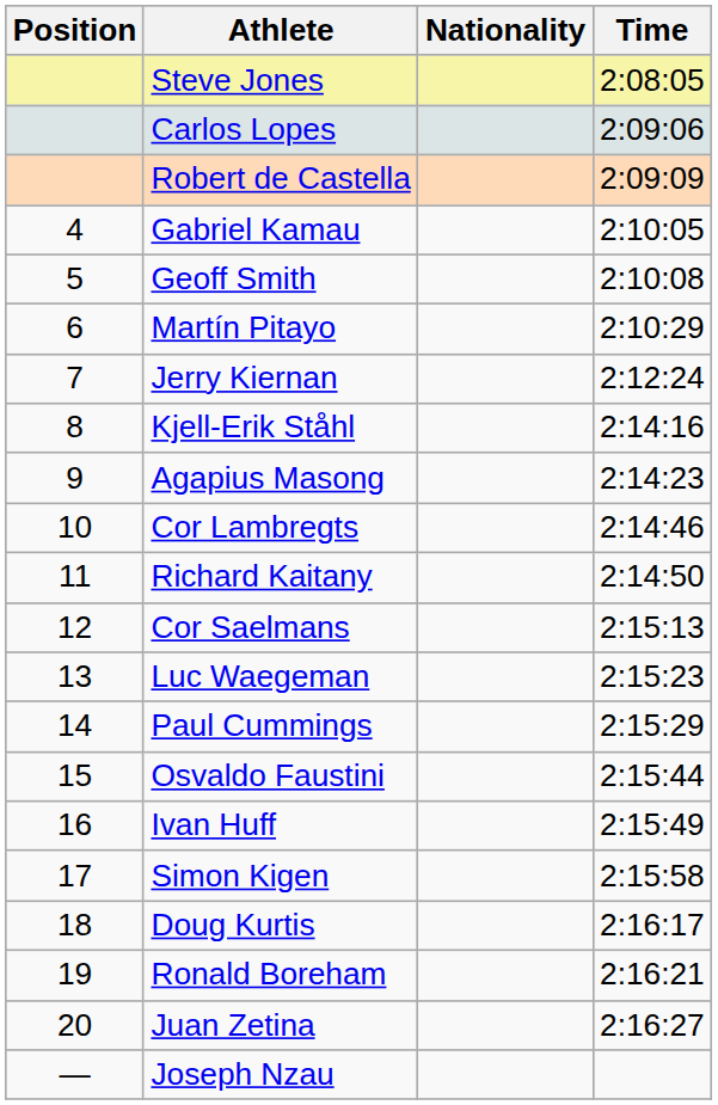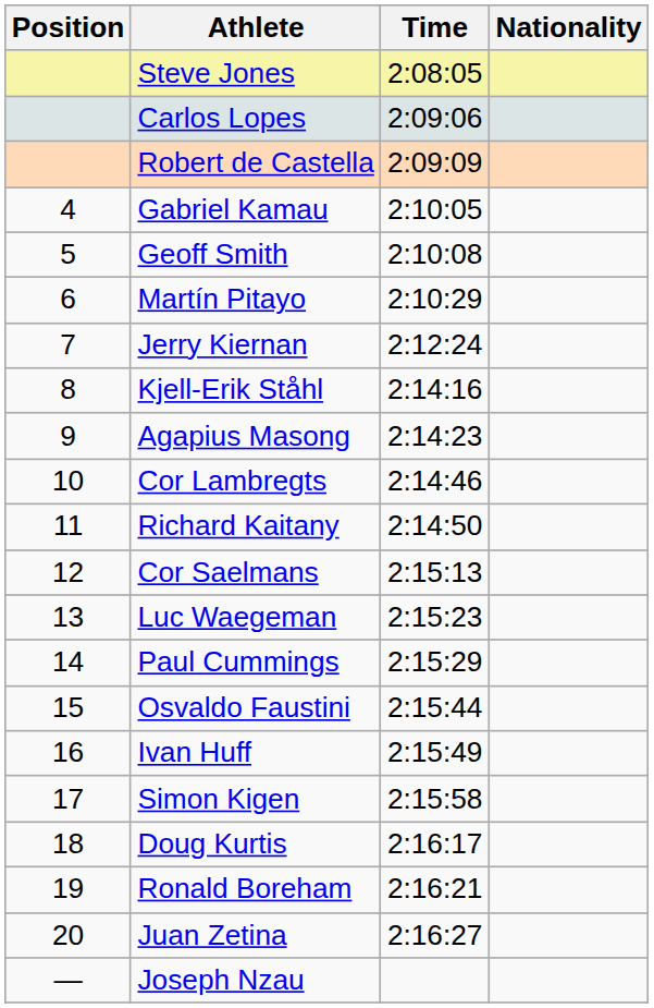columns swapped: Nationality <-> Time
